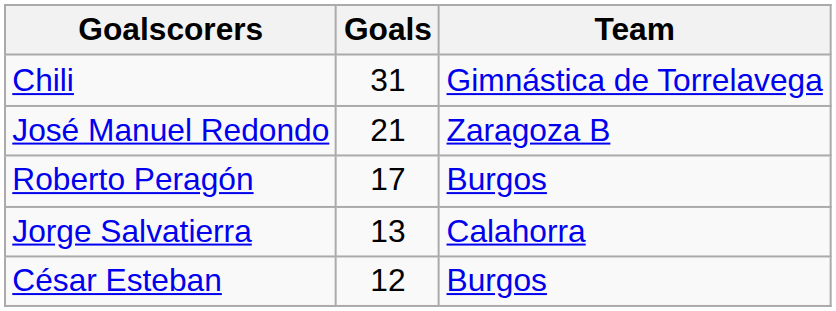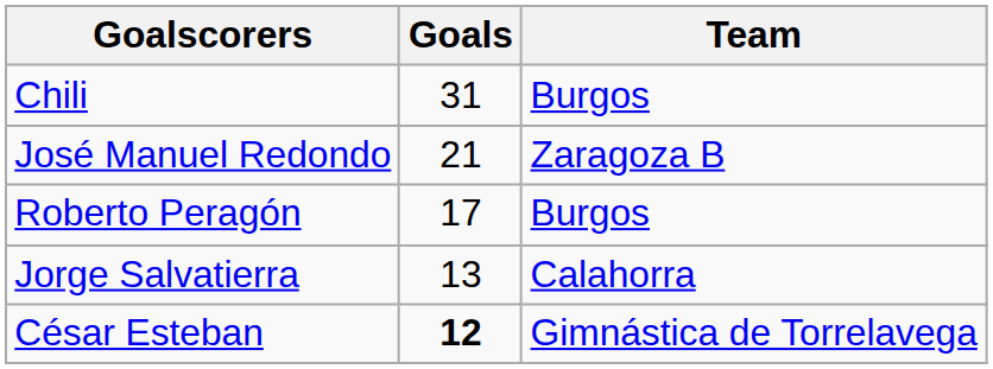Chili | Team: Gimnástica de Torrelavega -> Burgos
César Esteban | Goals: normal -> bold
César Esteban | Team: Burgos -> Gimnástica de Torrelavega
